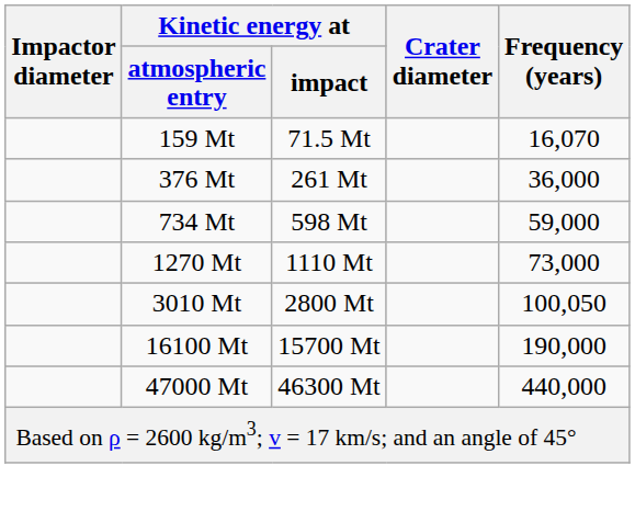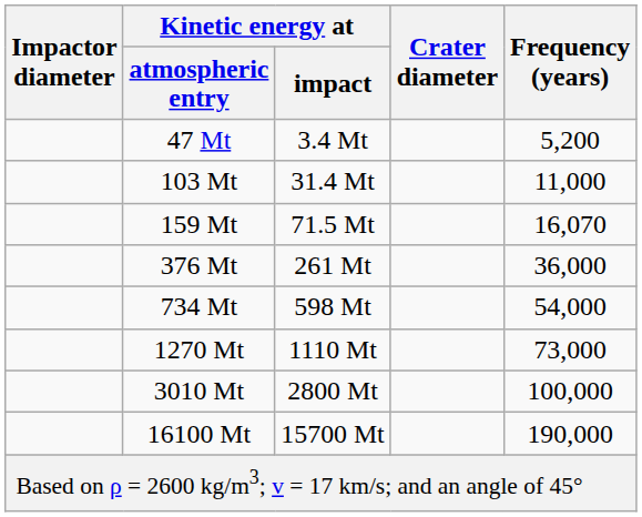+ row: 47 Mt | 3.4 Mt | 5,200
+ row: 103 Mt | 31.4 Mt | 11,000
734 Mt | Frequency (years): 59,000 -> 54,000
3010 Mt | Frequency (years): 100,050 -> 100,000
- row: 47000 Mt | 46300 Mt | 440,000
